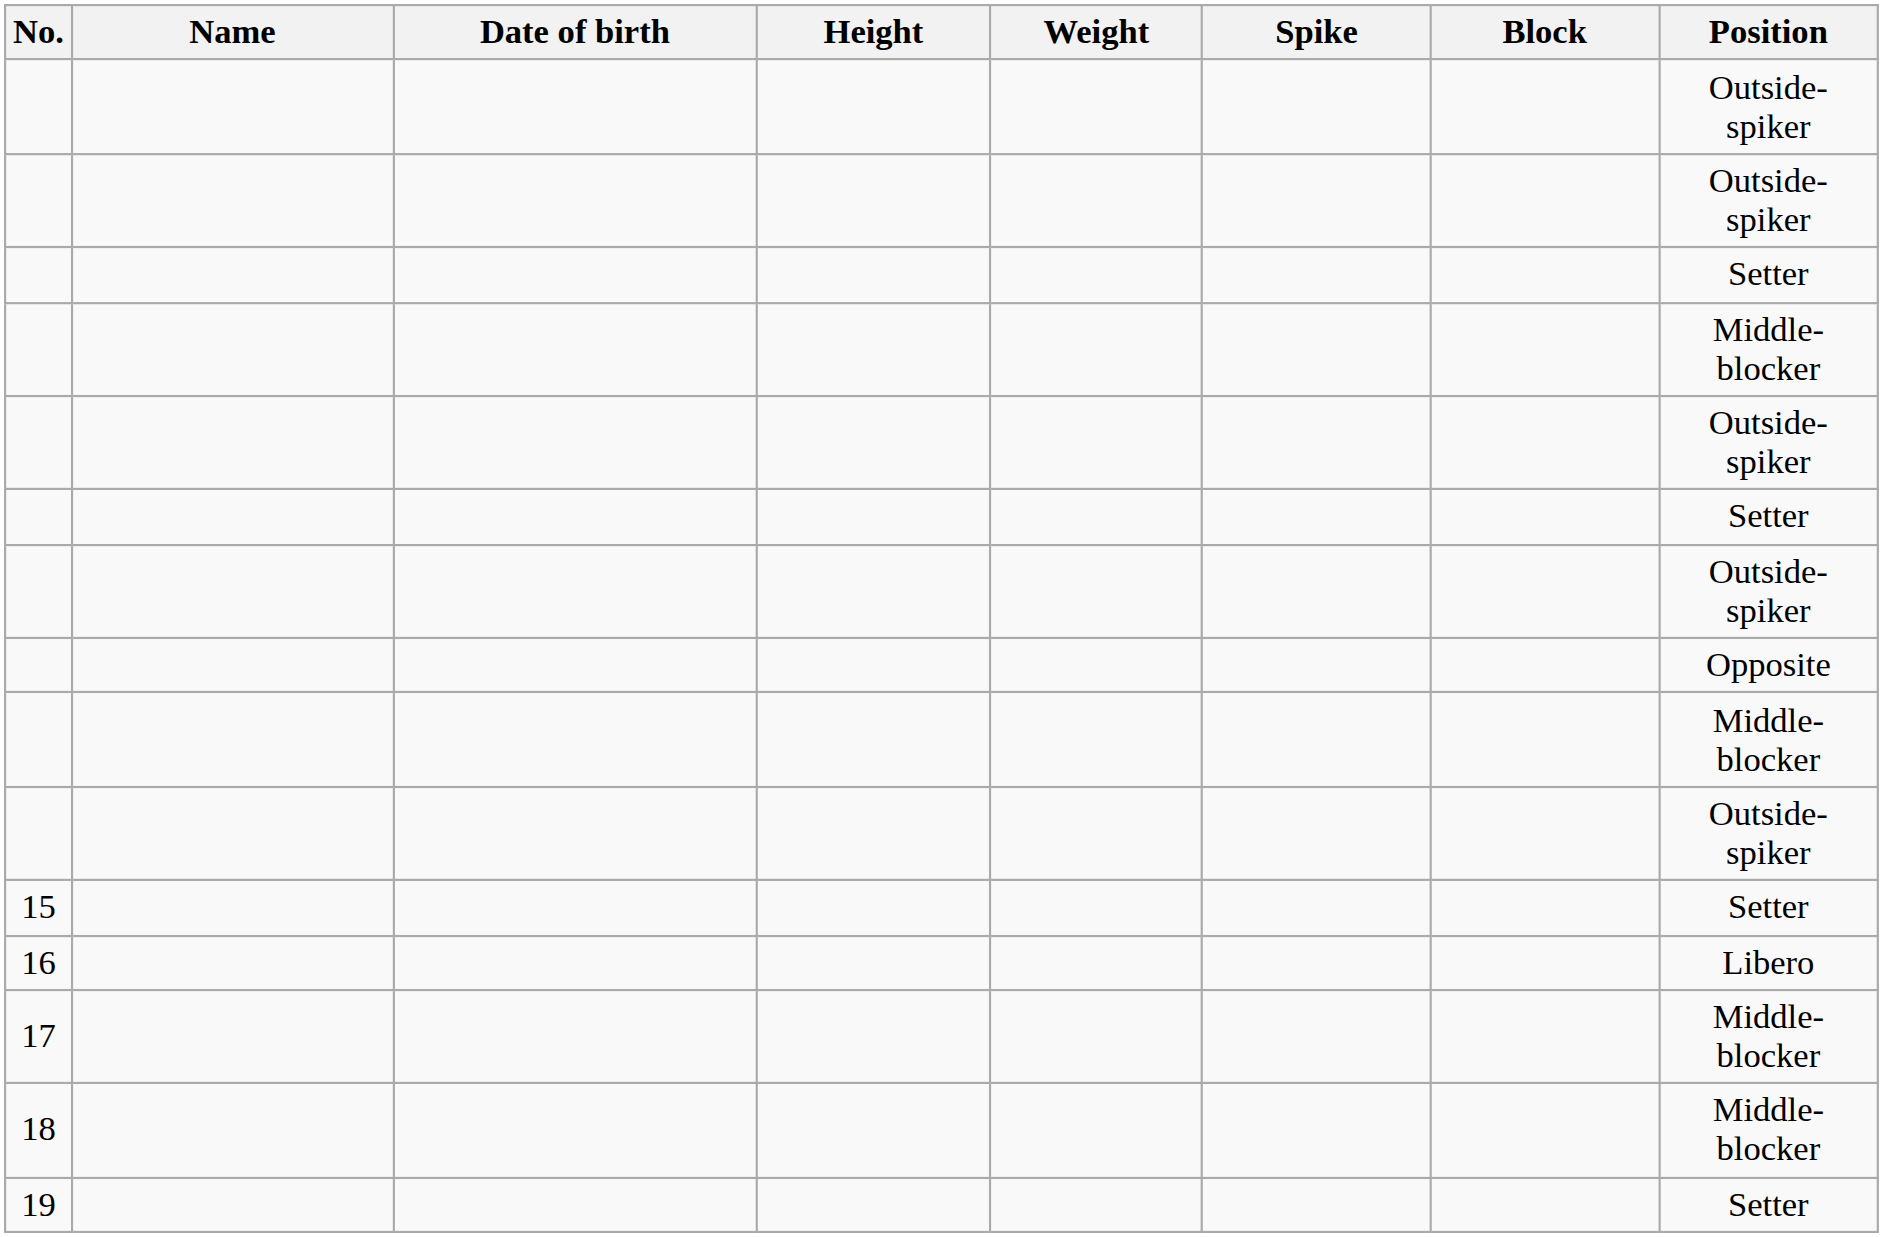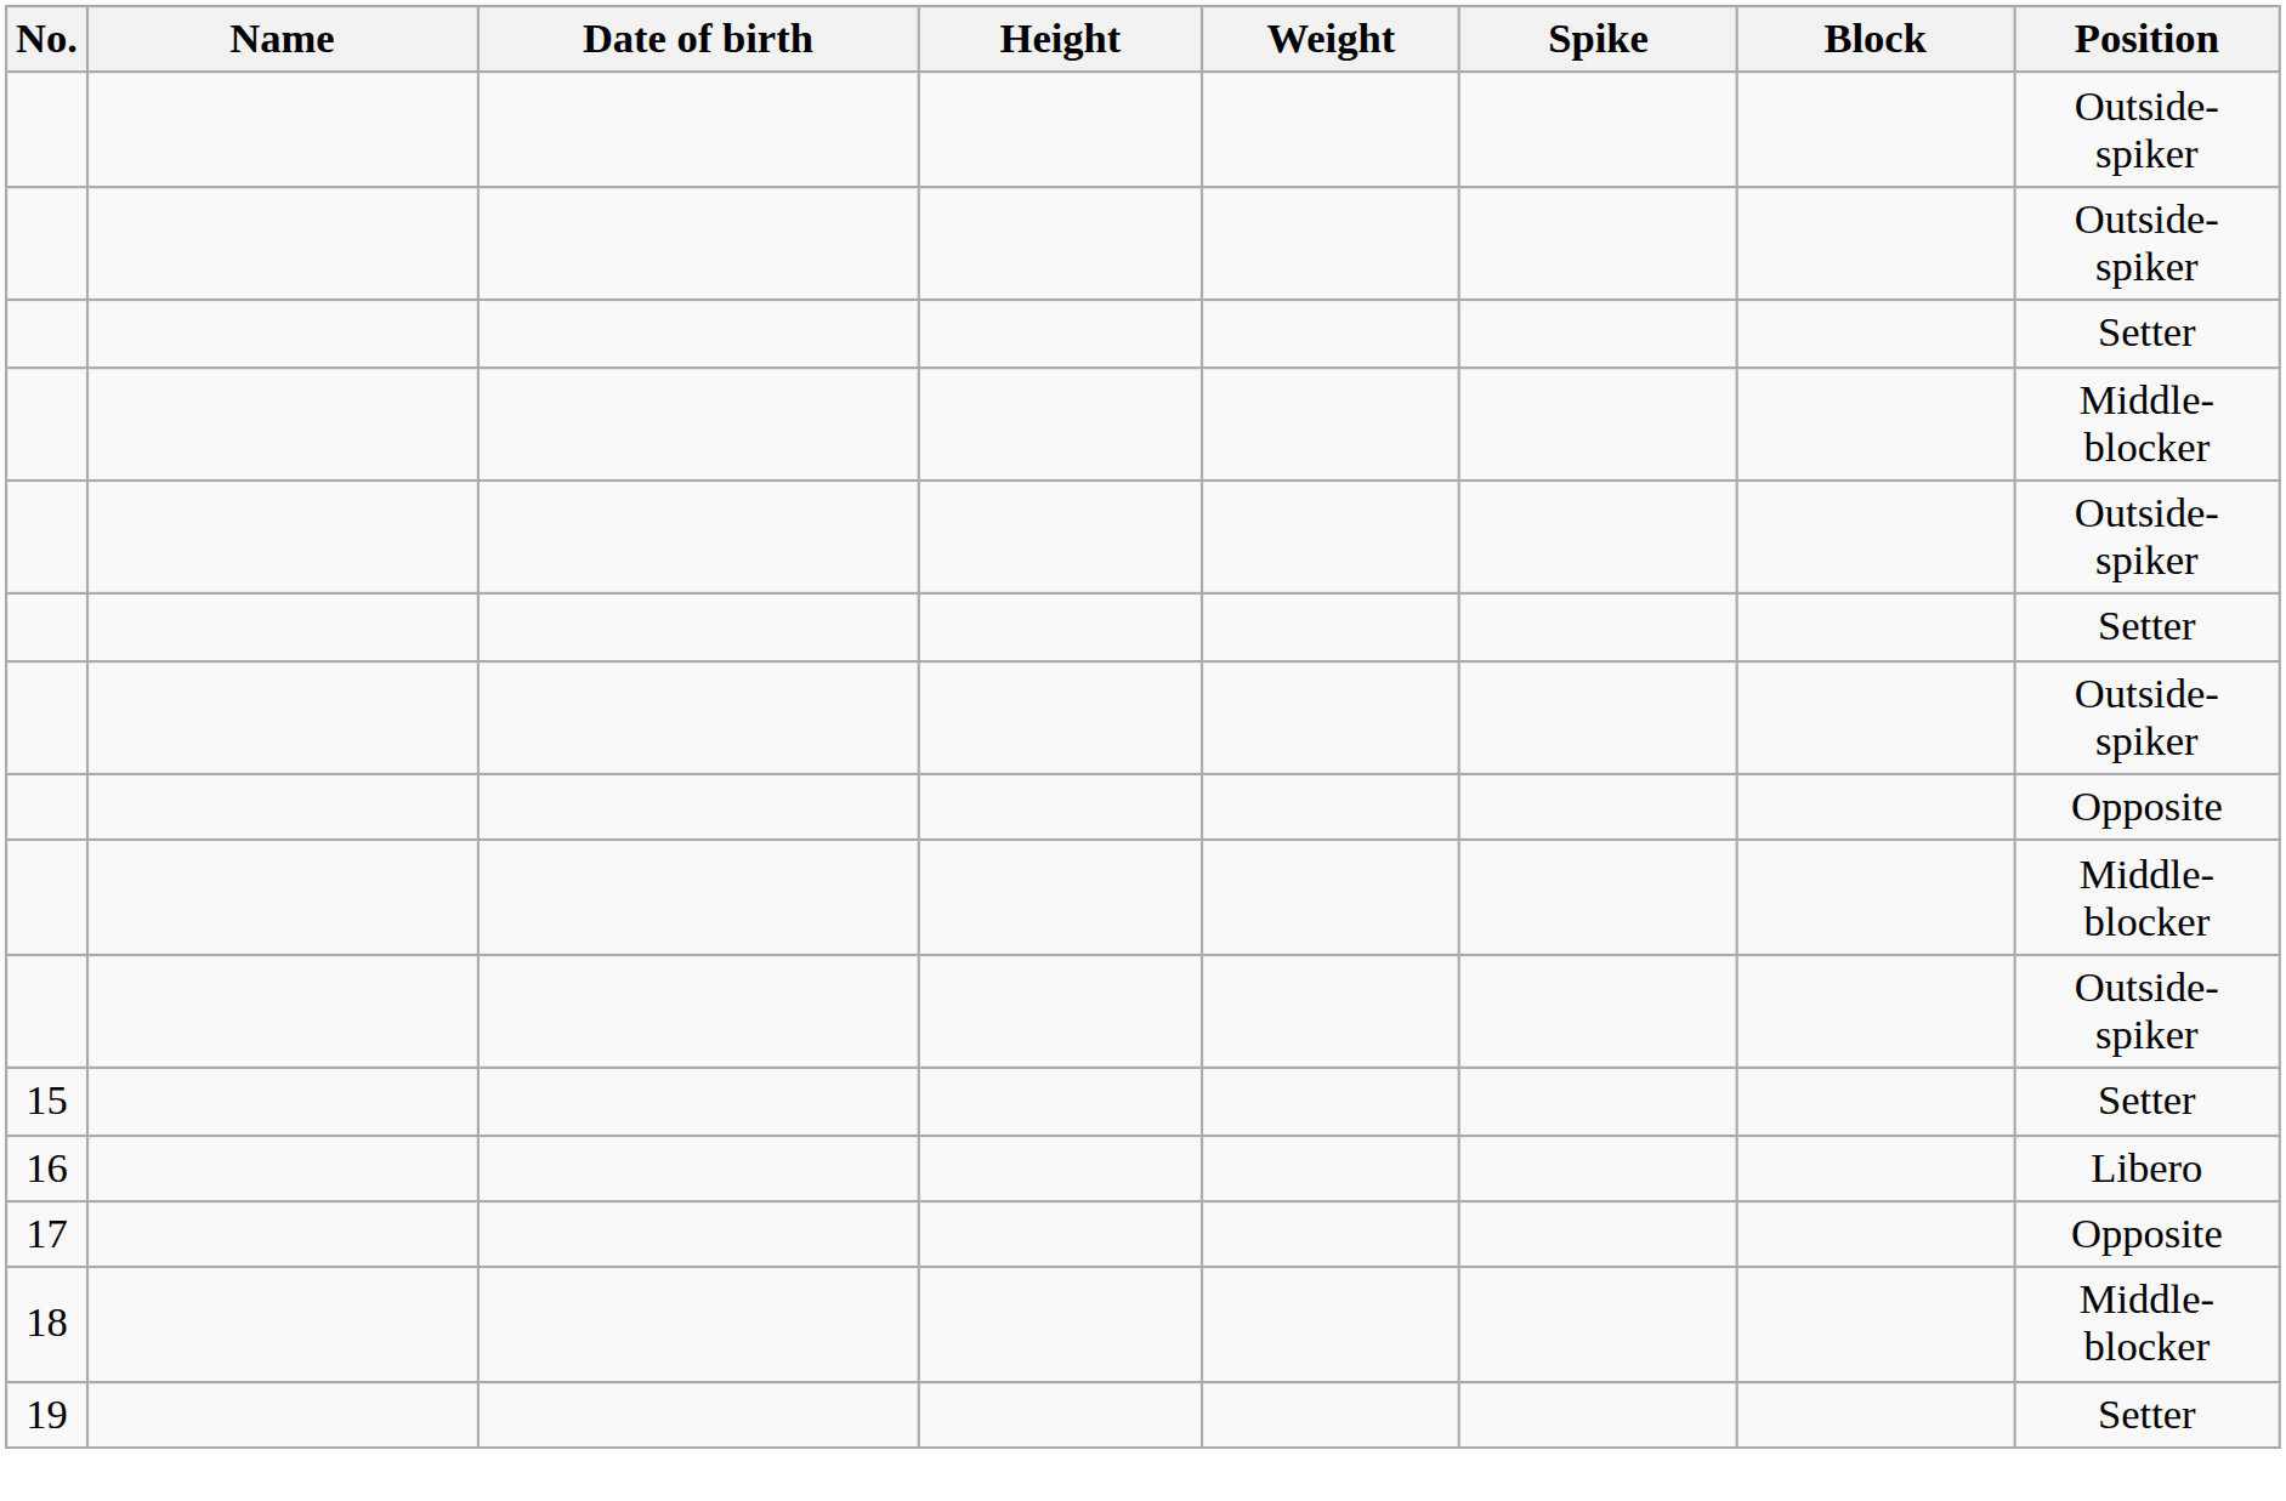17 | Position: Middle-blocker -> Opposite
